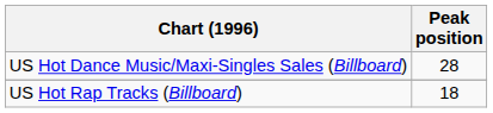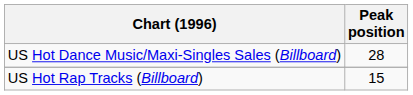US Hot Rap Tracks (Billboard) | Peak position: 18 -> 15
